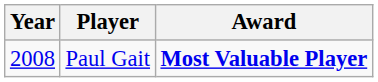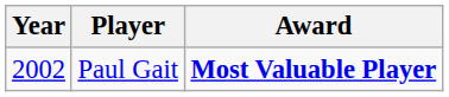Paul Gait | Year: 2008 -> 2002
